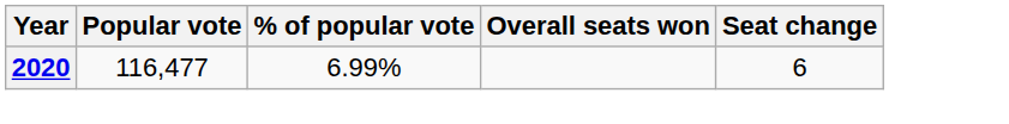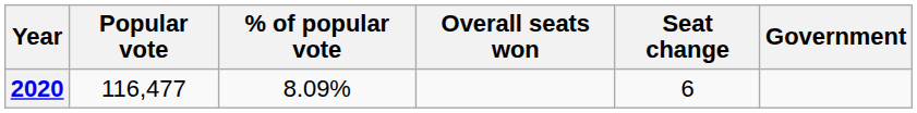+ column: Government
2020 | % of popular vote: 6.99% -> 8.09%
